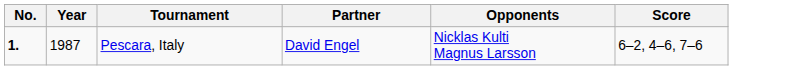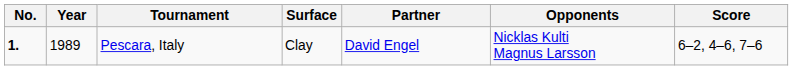+ column: Surface | Clay
Pescara, Italy | Year: 1987 -> 1989
